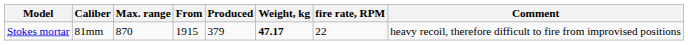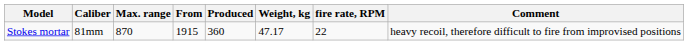Stokes mortar | Produced: 379 -> 360
Stokes mortar | Weight, kg: bold -> normal
